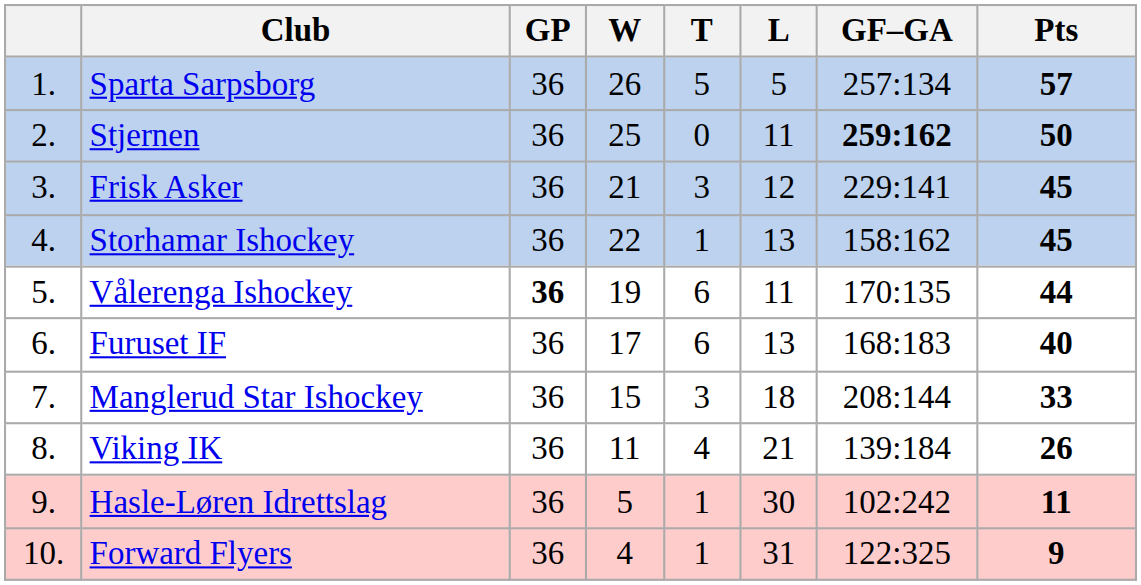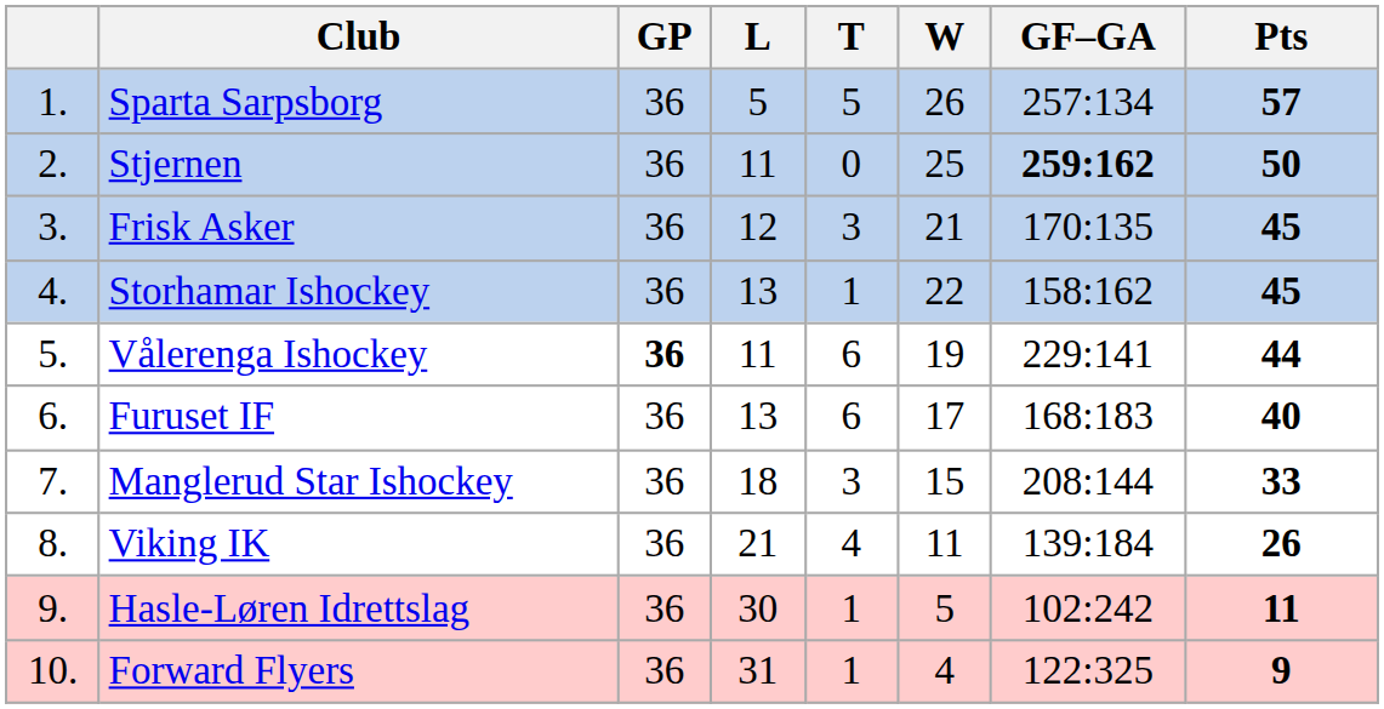columns swapped: W <-> L
Frisk Asker | GF–GA: 229:141 -> 170:135
Vålerenga Ishockey | GF–GA: 170:135 -> 229:141
